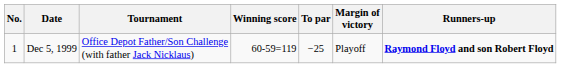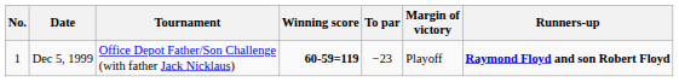Dec 5, 1999 | Winning score: normal -> bold
Dec 5, 1999 | To par: −25 -> −23
